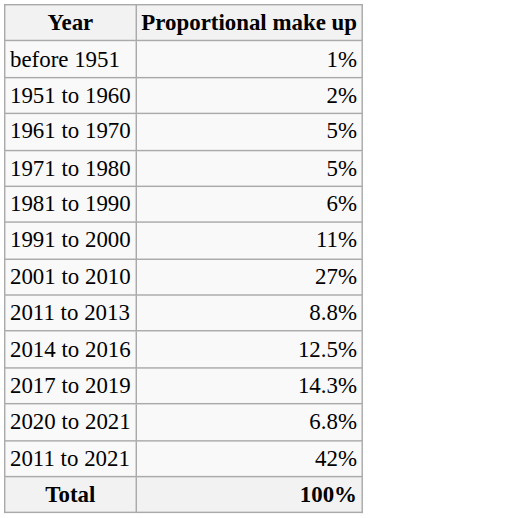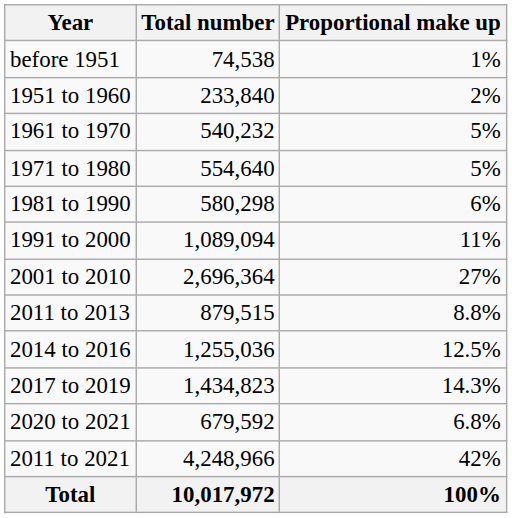+ column: Total number | 74,538 | 233,840 | 540,232 | 554,640 | 580,298 | 1,089,094 | 2,696,364 | 879,515 | 1,255,036 | 1,434,823 | 679,592 | 4,248,966 | 10,017,972
